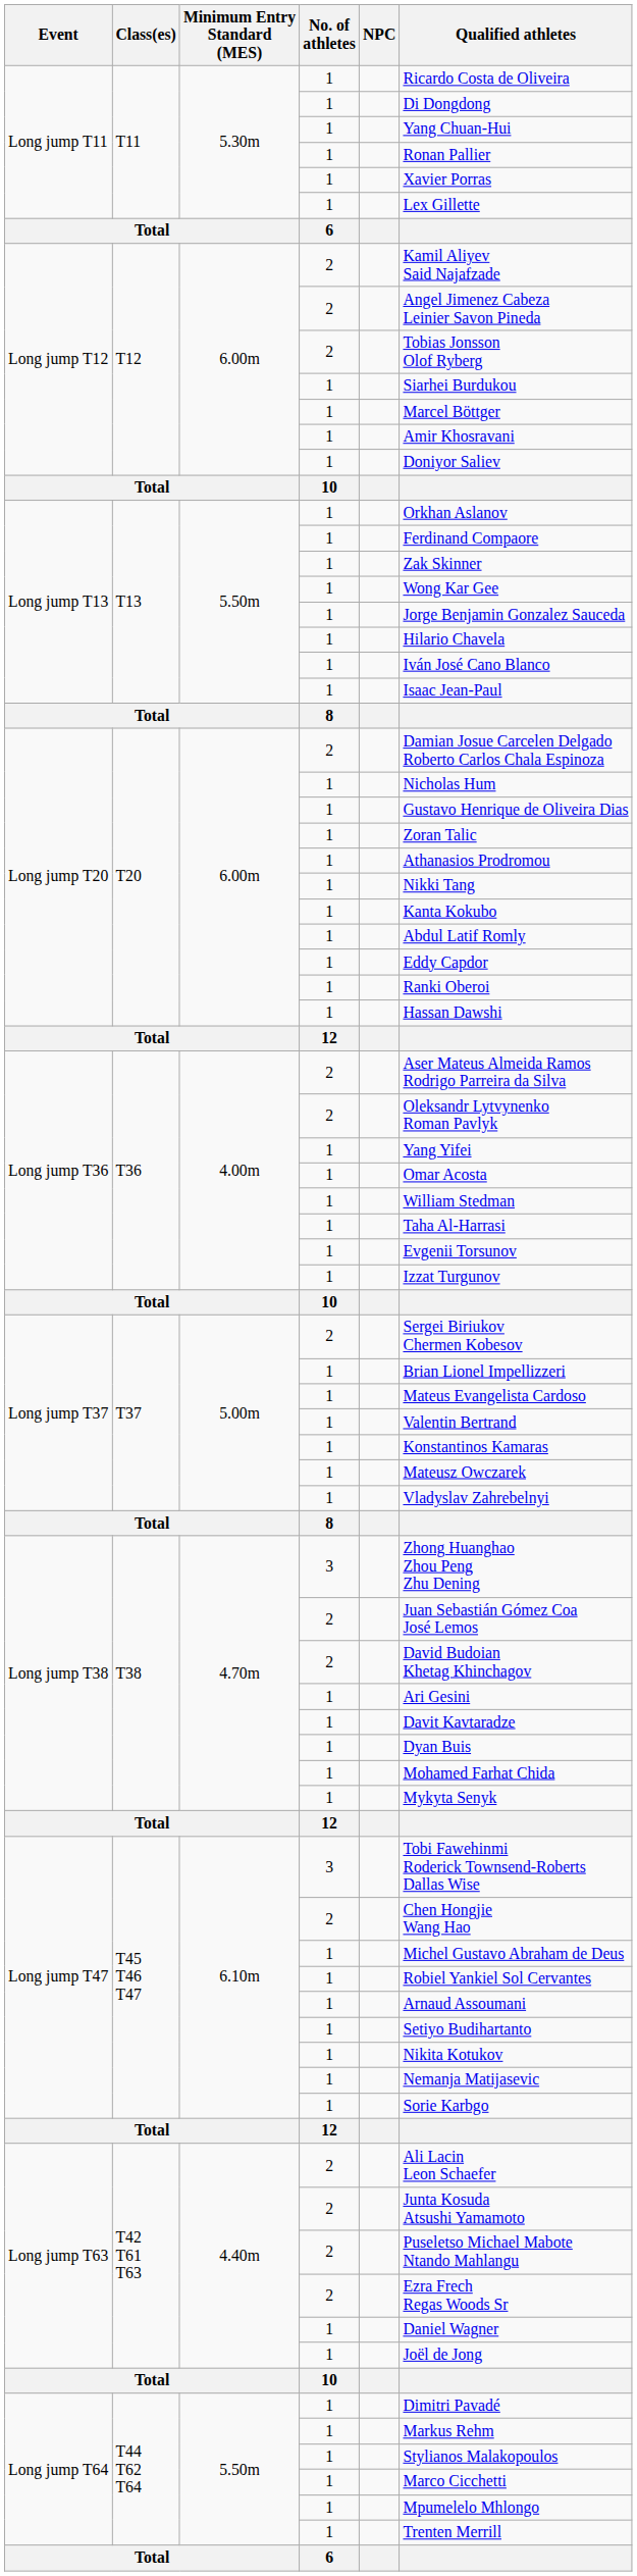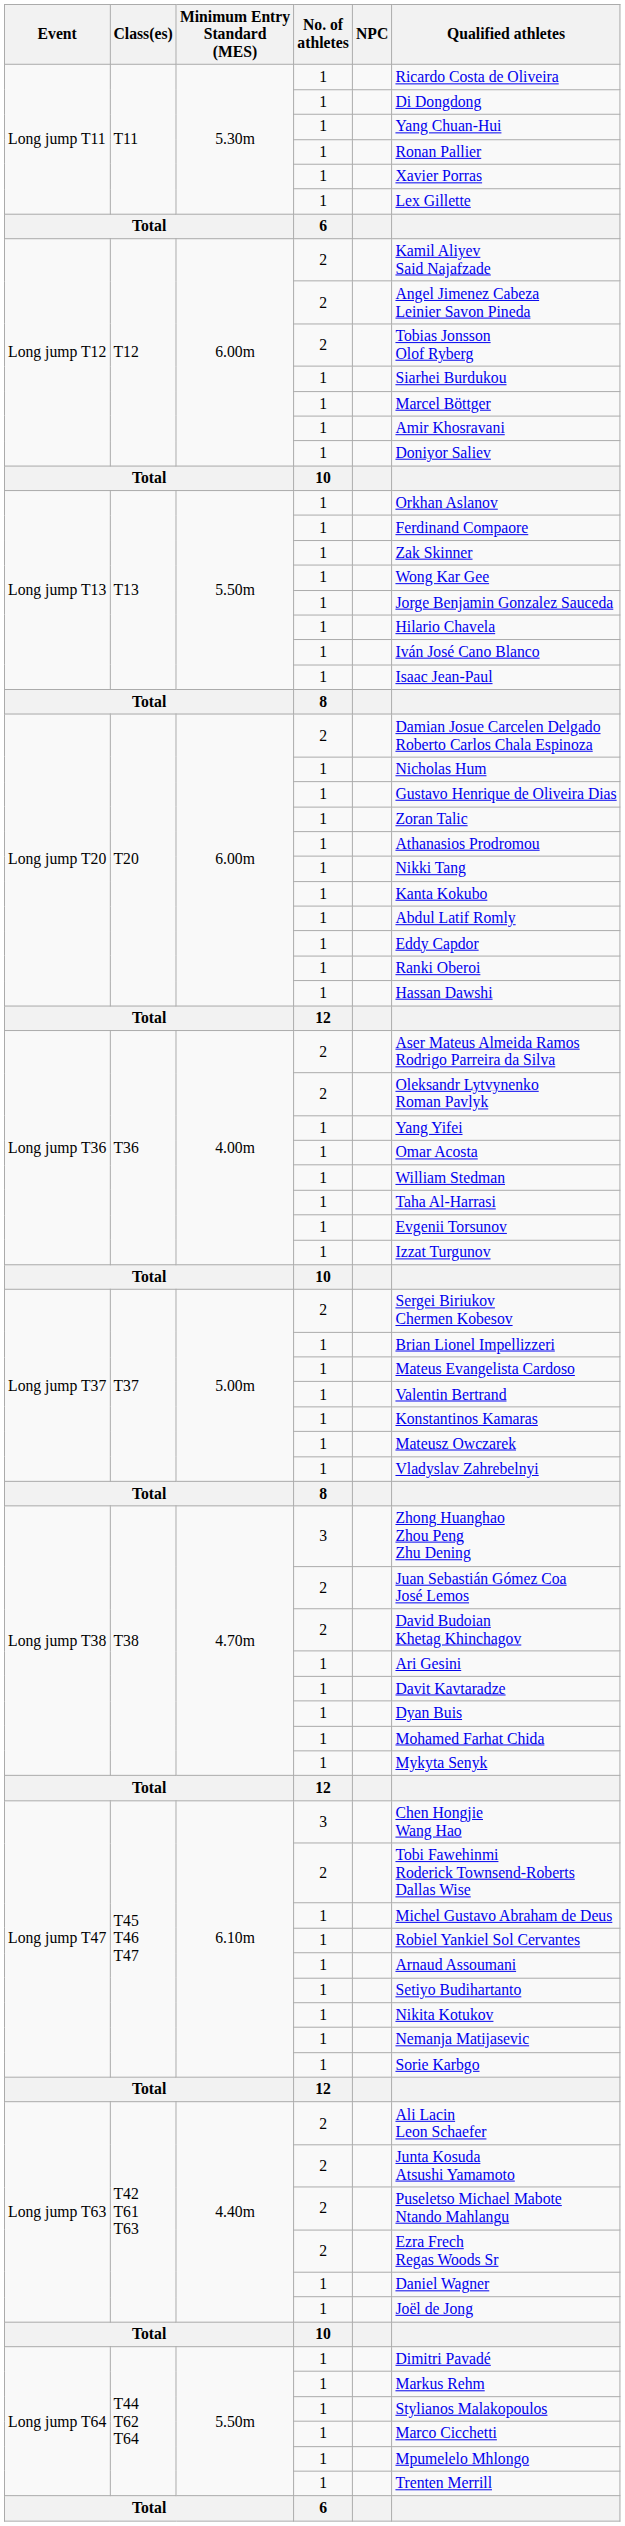Long jump T47 / 3 | Qualified athletes: Tobi Fawehinmi Roderick Townsend-Roberts Dallas Wise -> Chen Hongjie Wang Hao
Long jump T47 / 2 | Qualified athletes: Chen Hongjie Wang Hao -> Tobi Fawehinmi Roderick Townsend-Roberts Dallas Wise
